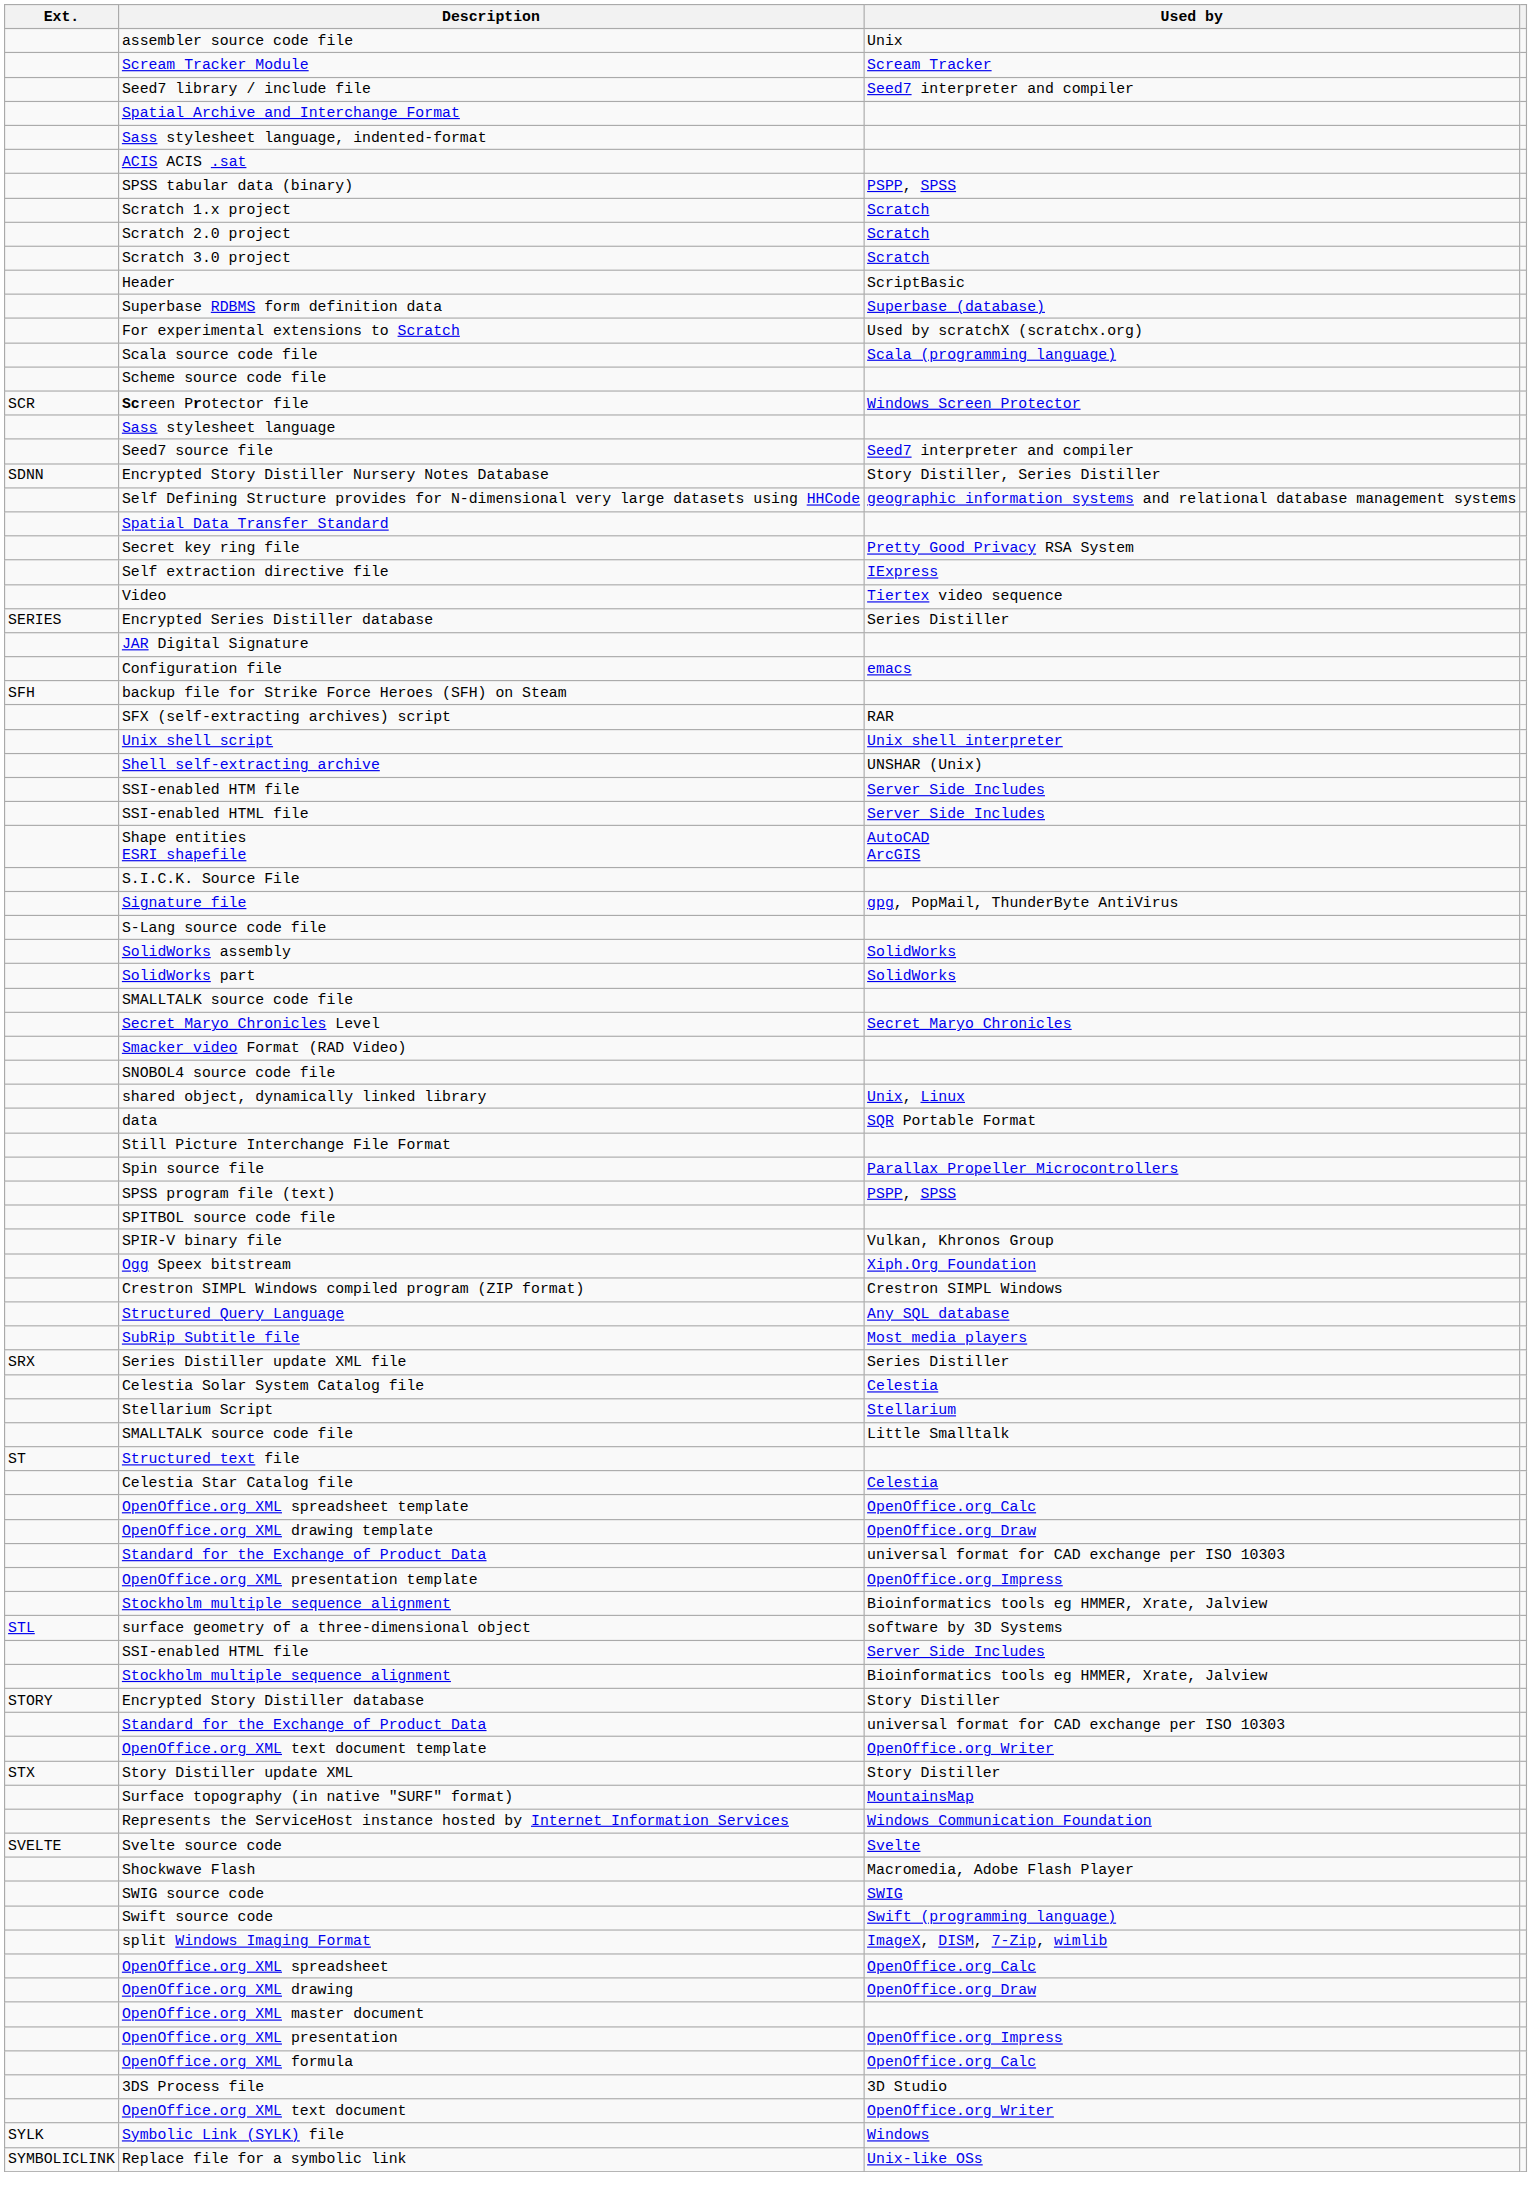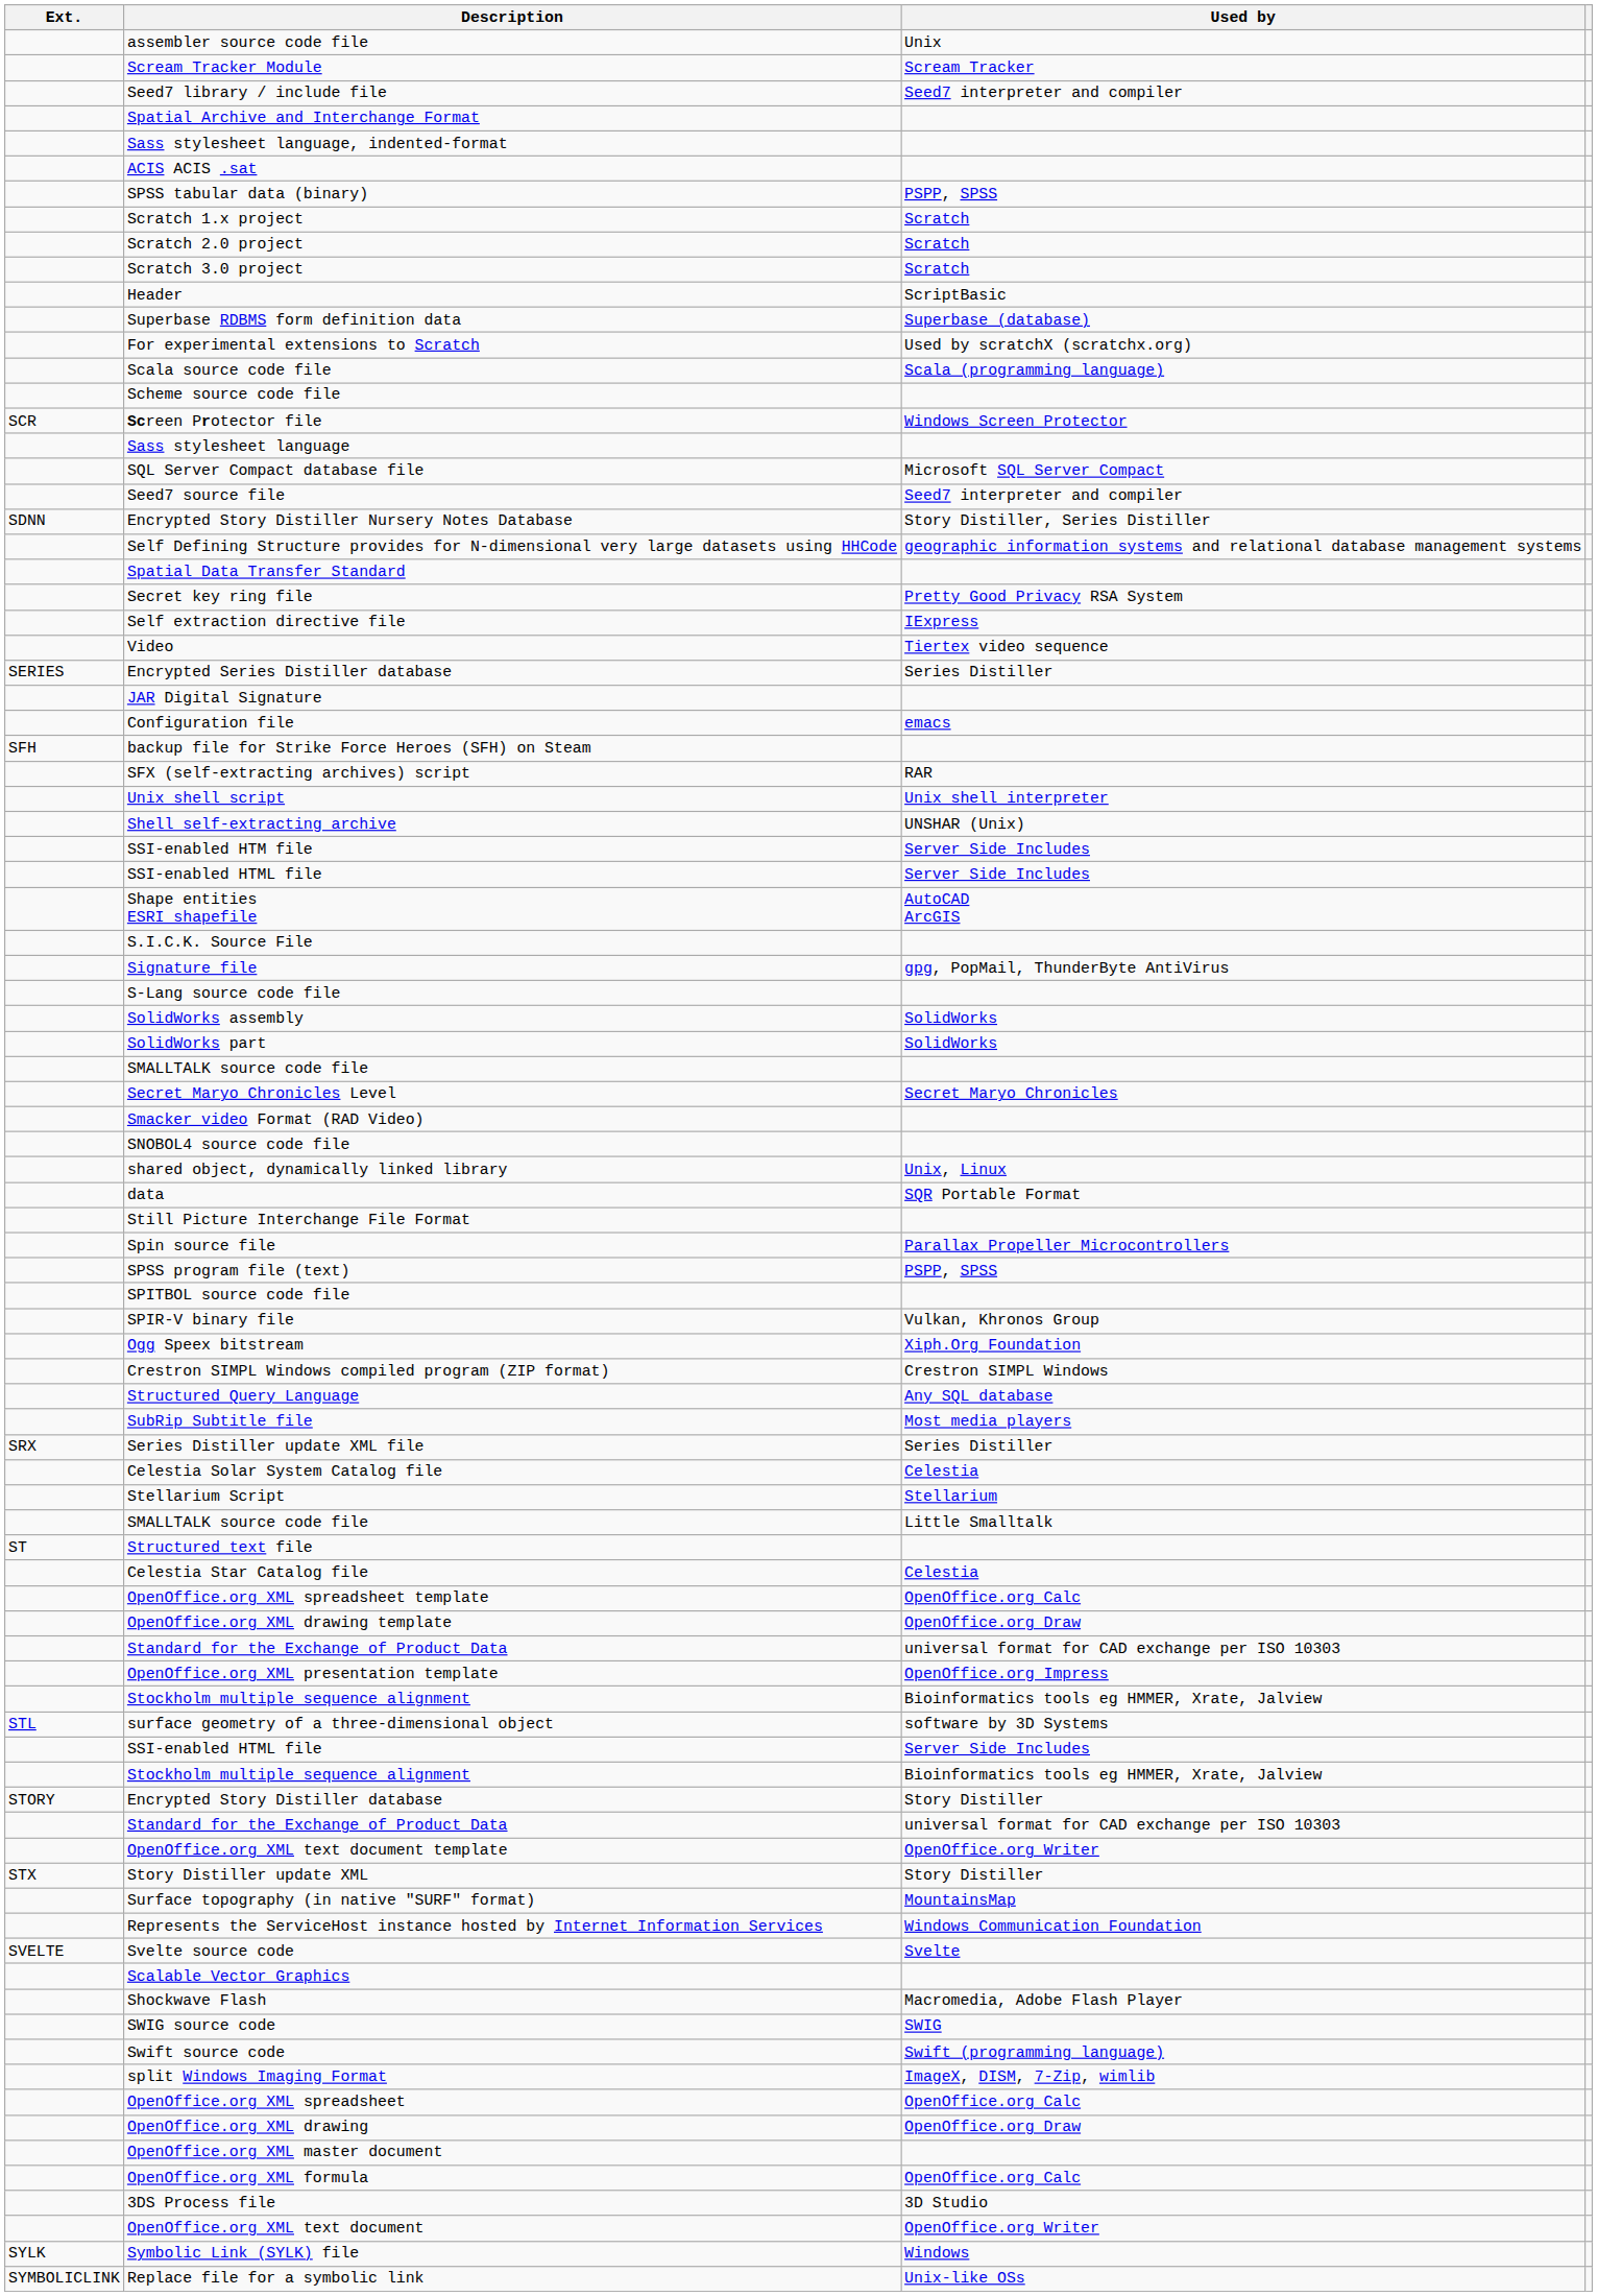+ row: SQL Server Compact database file | Microsoft SQL Server Compact
+ row: Scalable Vector Graphics
- row: OpenOffice.org XML presentation | OpenOffice.org Impress
